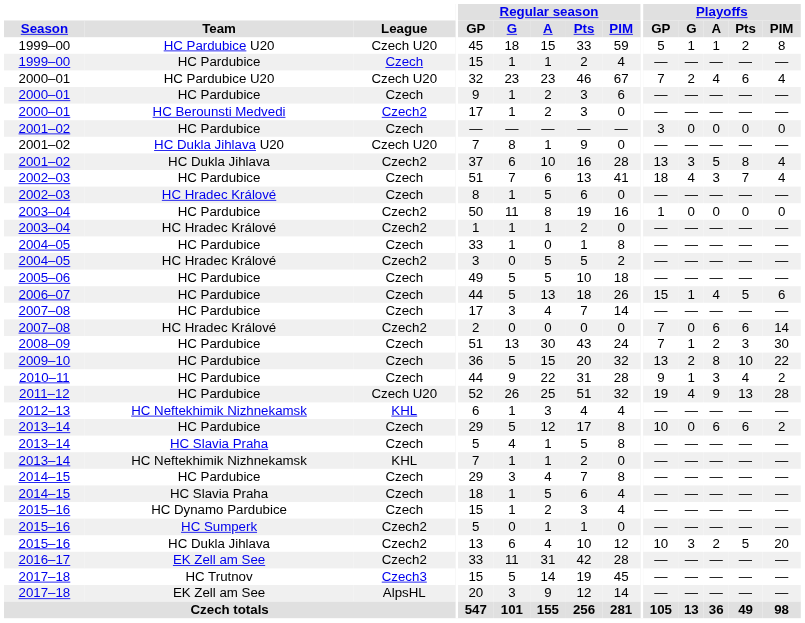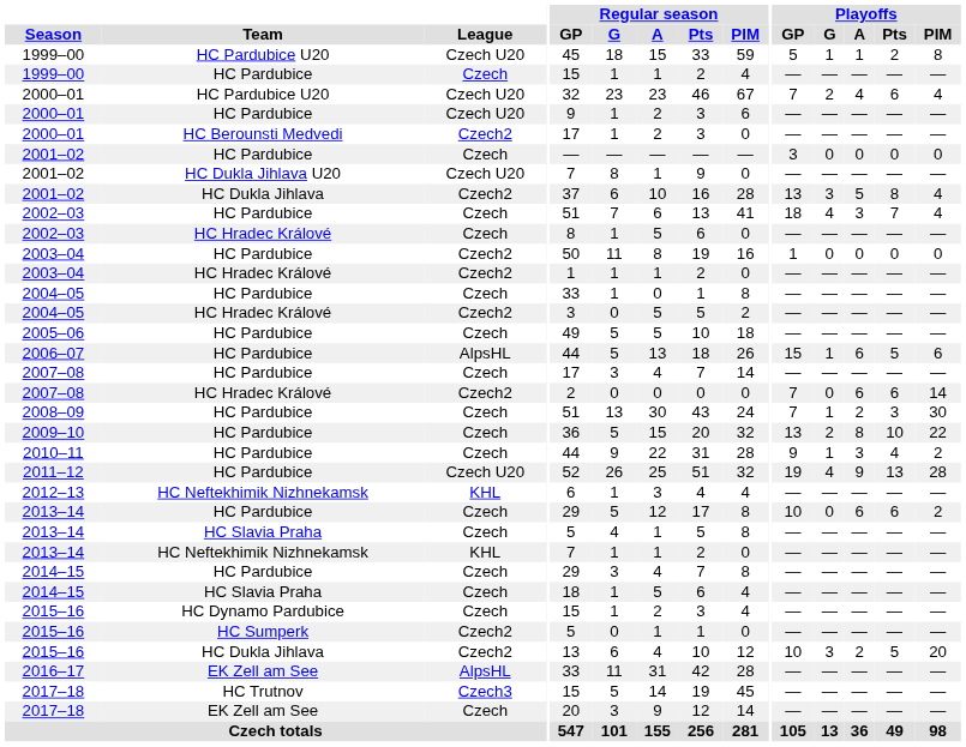2000–01 / HC Pardubice | League: Czech -> Czech U20
2006–07 | League: Czech -> AlpsHL
2006–07 | Playoffs / A: 4 -> 6
2016–17 | League: Czech2 -> AlpsHL
2017–18 / EK Zell am See | League: AlpsHL -> Czech
